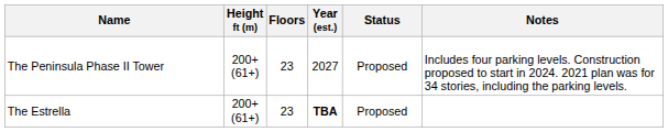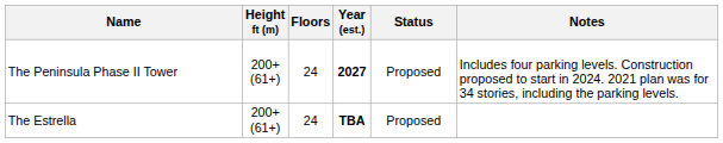The Peninsula Phase II Tower | Floors: 23 -> 24
The Peninsula Phase II Tower | Year (est.): normal -> bold
The Estrella | Floors: 23 -> 24
